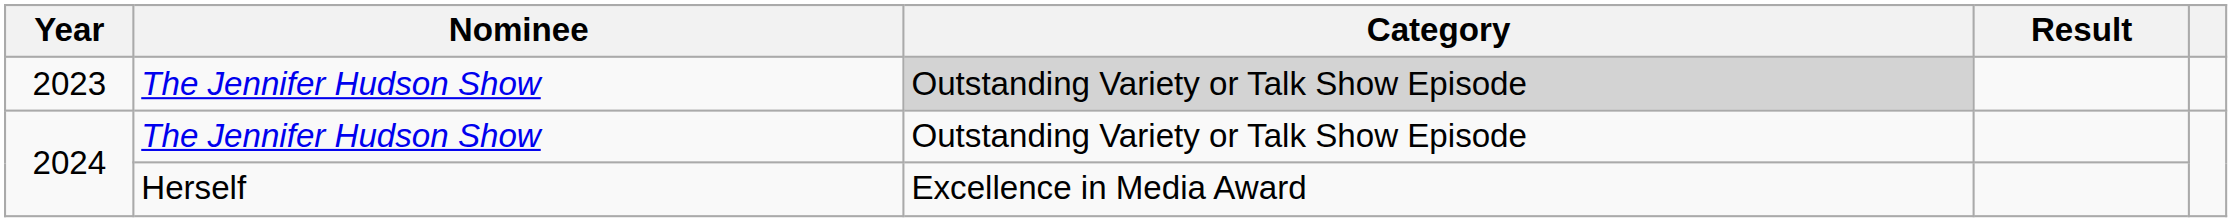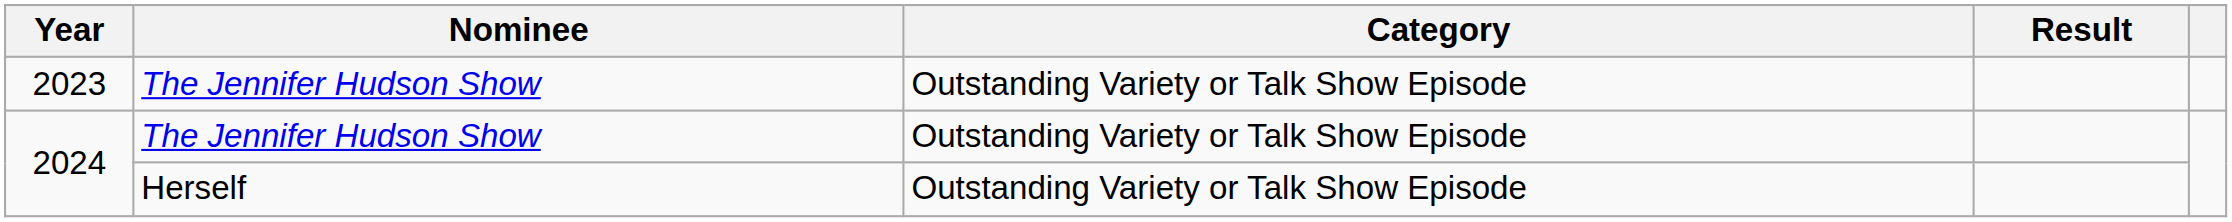2023 | Category: lightgrey background -> no background
2024 / Herself | Category: Excellence in Media Award -> Outstanding Variety or Talk Show Episode
